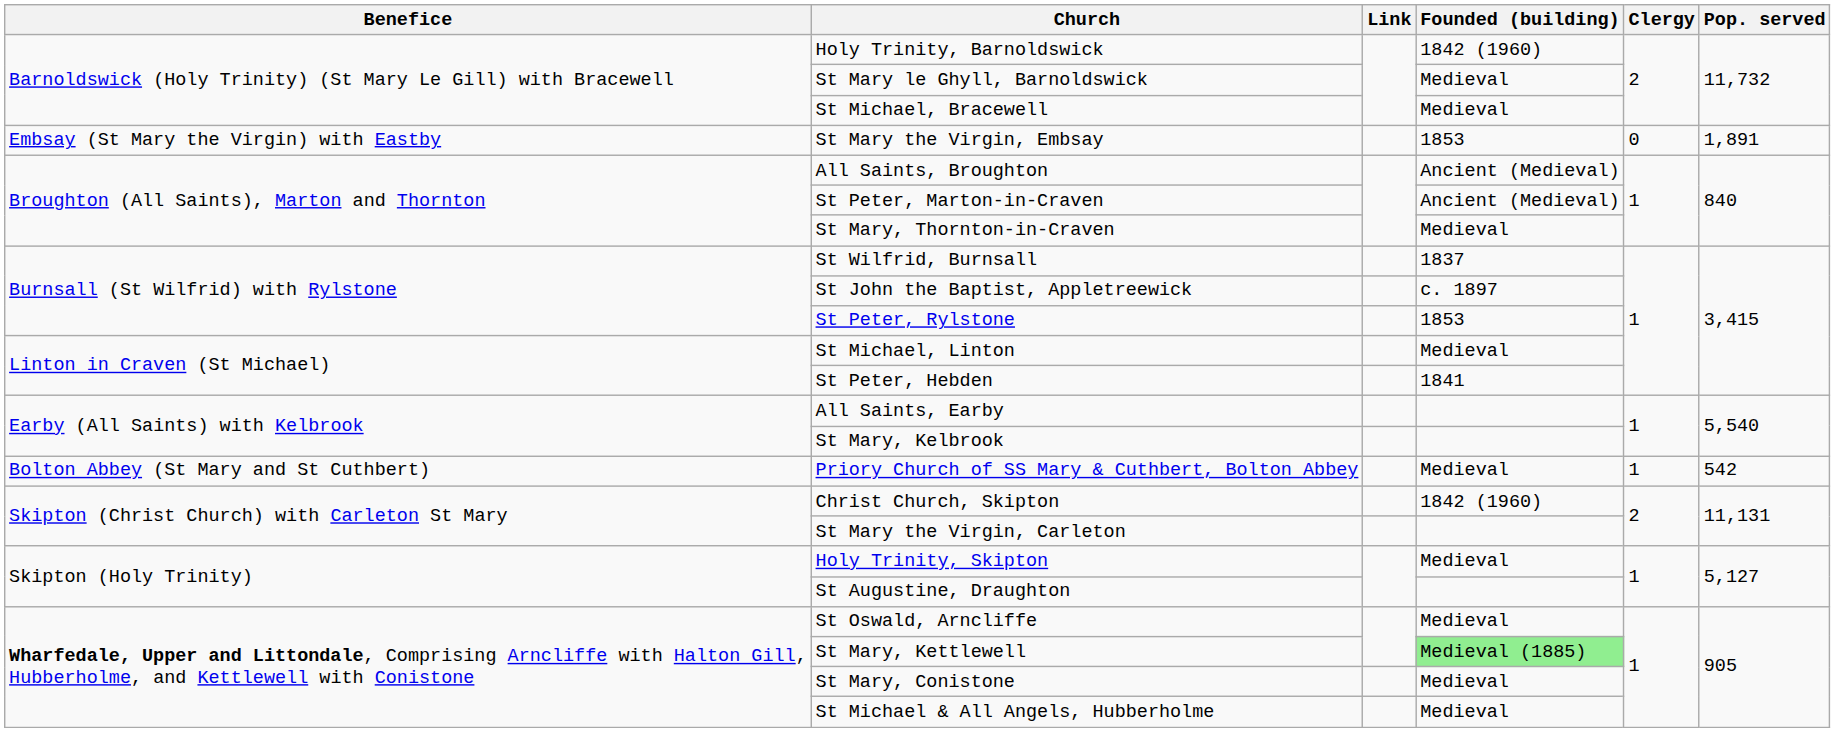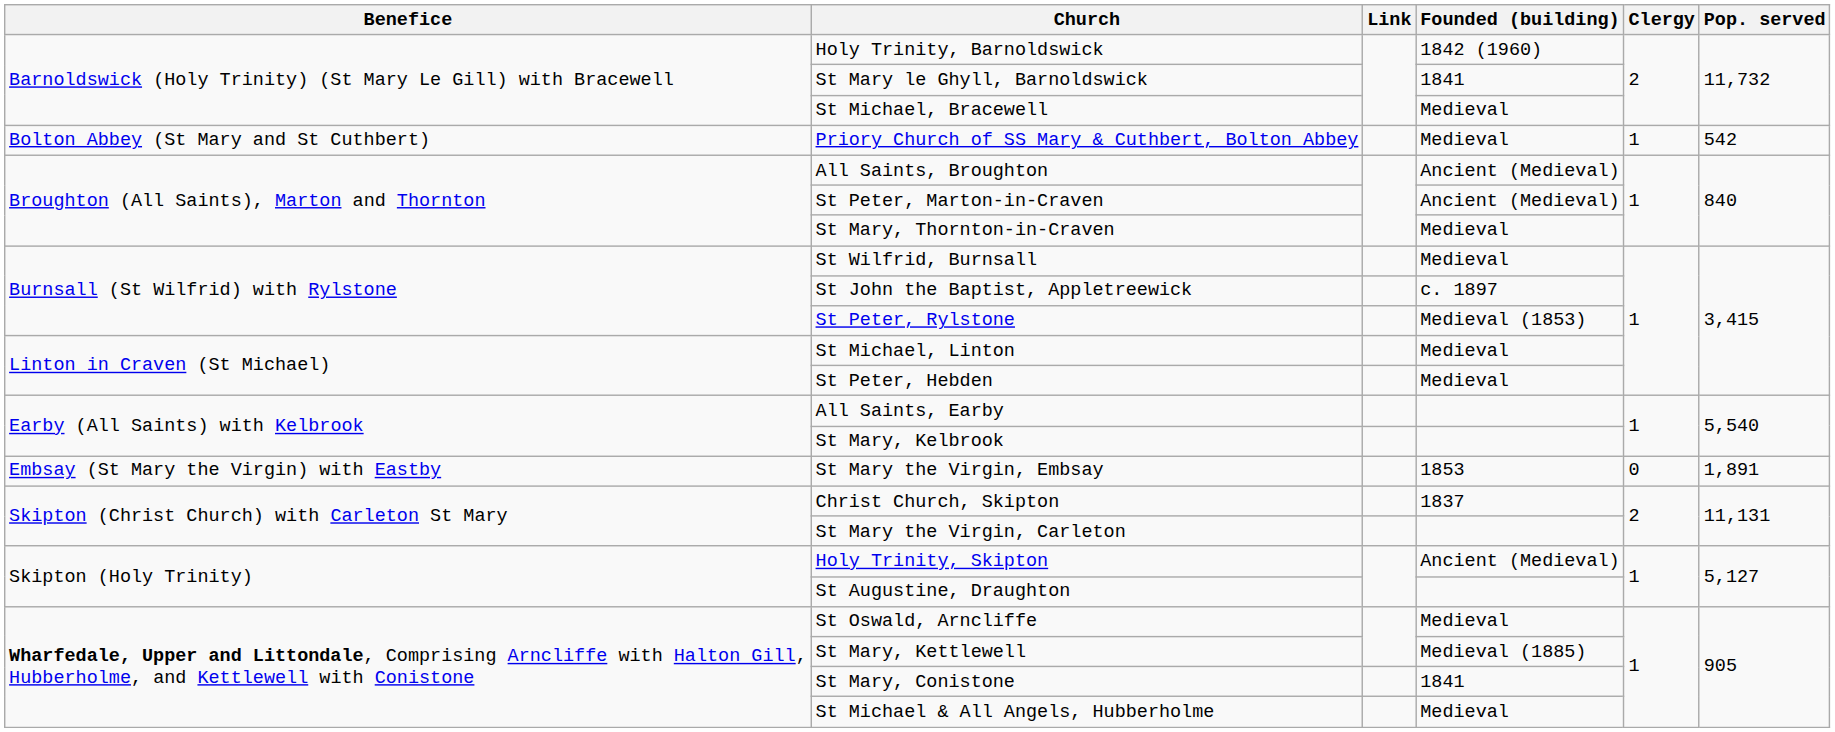St Mary le Ghyll, Barnoldswick | Founded (building): Medieval -> 1841
rows swapped: Priory Church of SS Mary & Cuthbert, Bolton Abbey <-> St Mary the Virgin, Embsay
St Wilfrid, Burnsall | Founded (building): 1837 -> Medieval
St Peter, Rylstone | Founded (building): 1853 -> Medieval (1853)
St Peter, Hebden | Founded (building): 1841 -> Medieval
Christ Church, Skipton | Founded (building): 1842 (1960) -> 1837
Holy Trinity, Skipton | Founded (building): Medieval -> Ancient (Medieval)
St Mary, Kettlewell | Founded (building): lightgreen background -> no background
St Mary, Conistone | Founded (building): Medieval -> 1841
